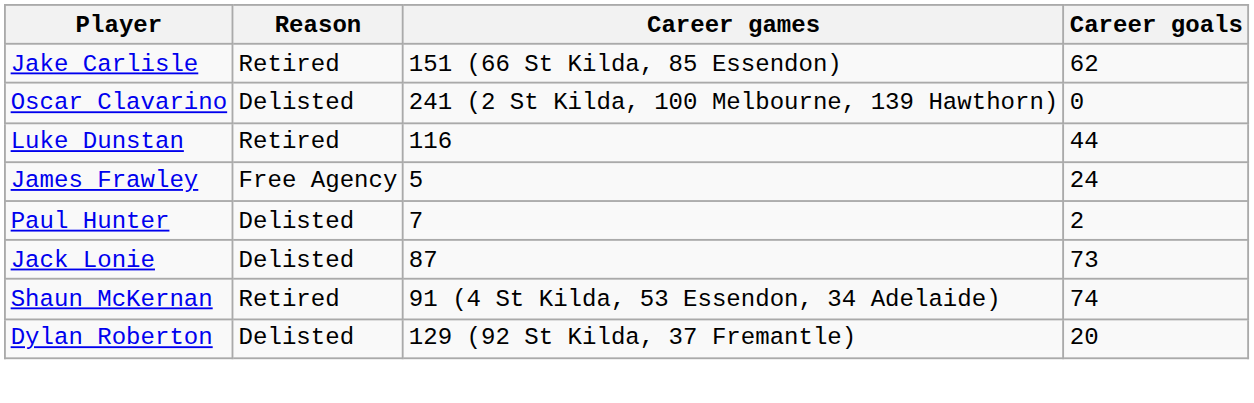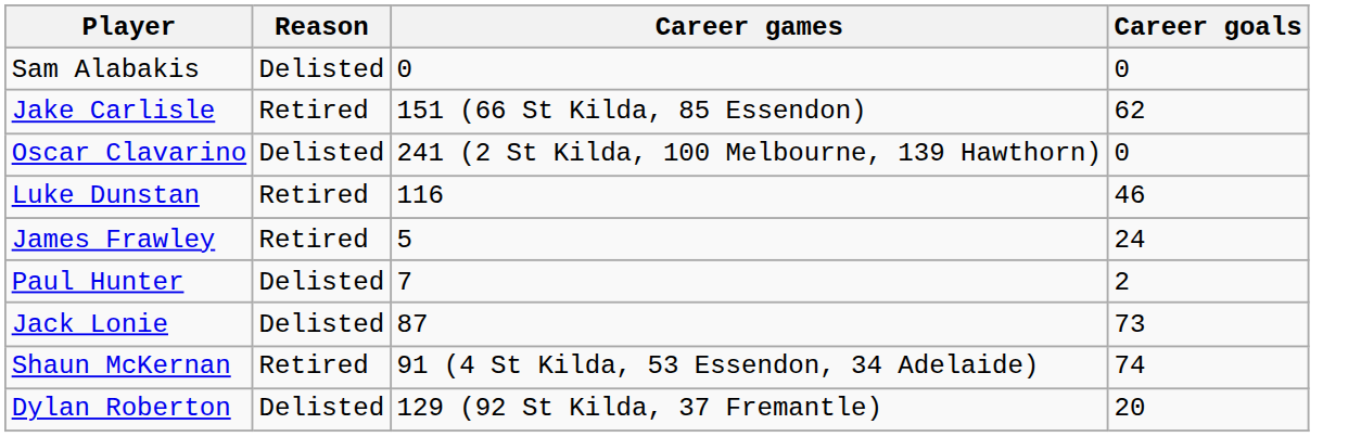+ row: Sam Alabakis | Delisted | 0 | 0
Luke Dunstan | Career goals: 44 -> 46
James Frawley | Reason: Free Agency -> Retired
